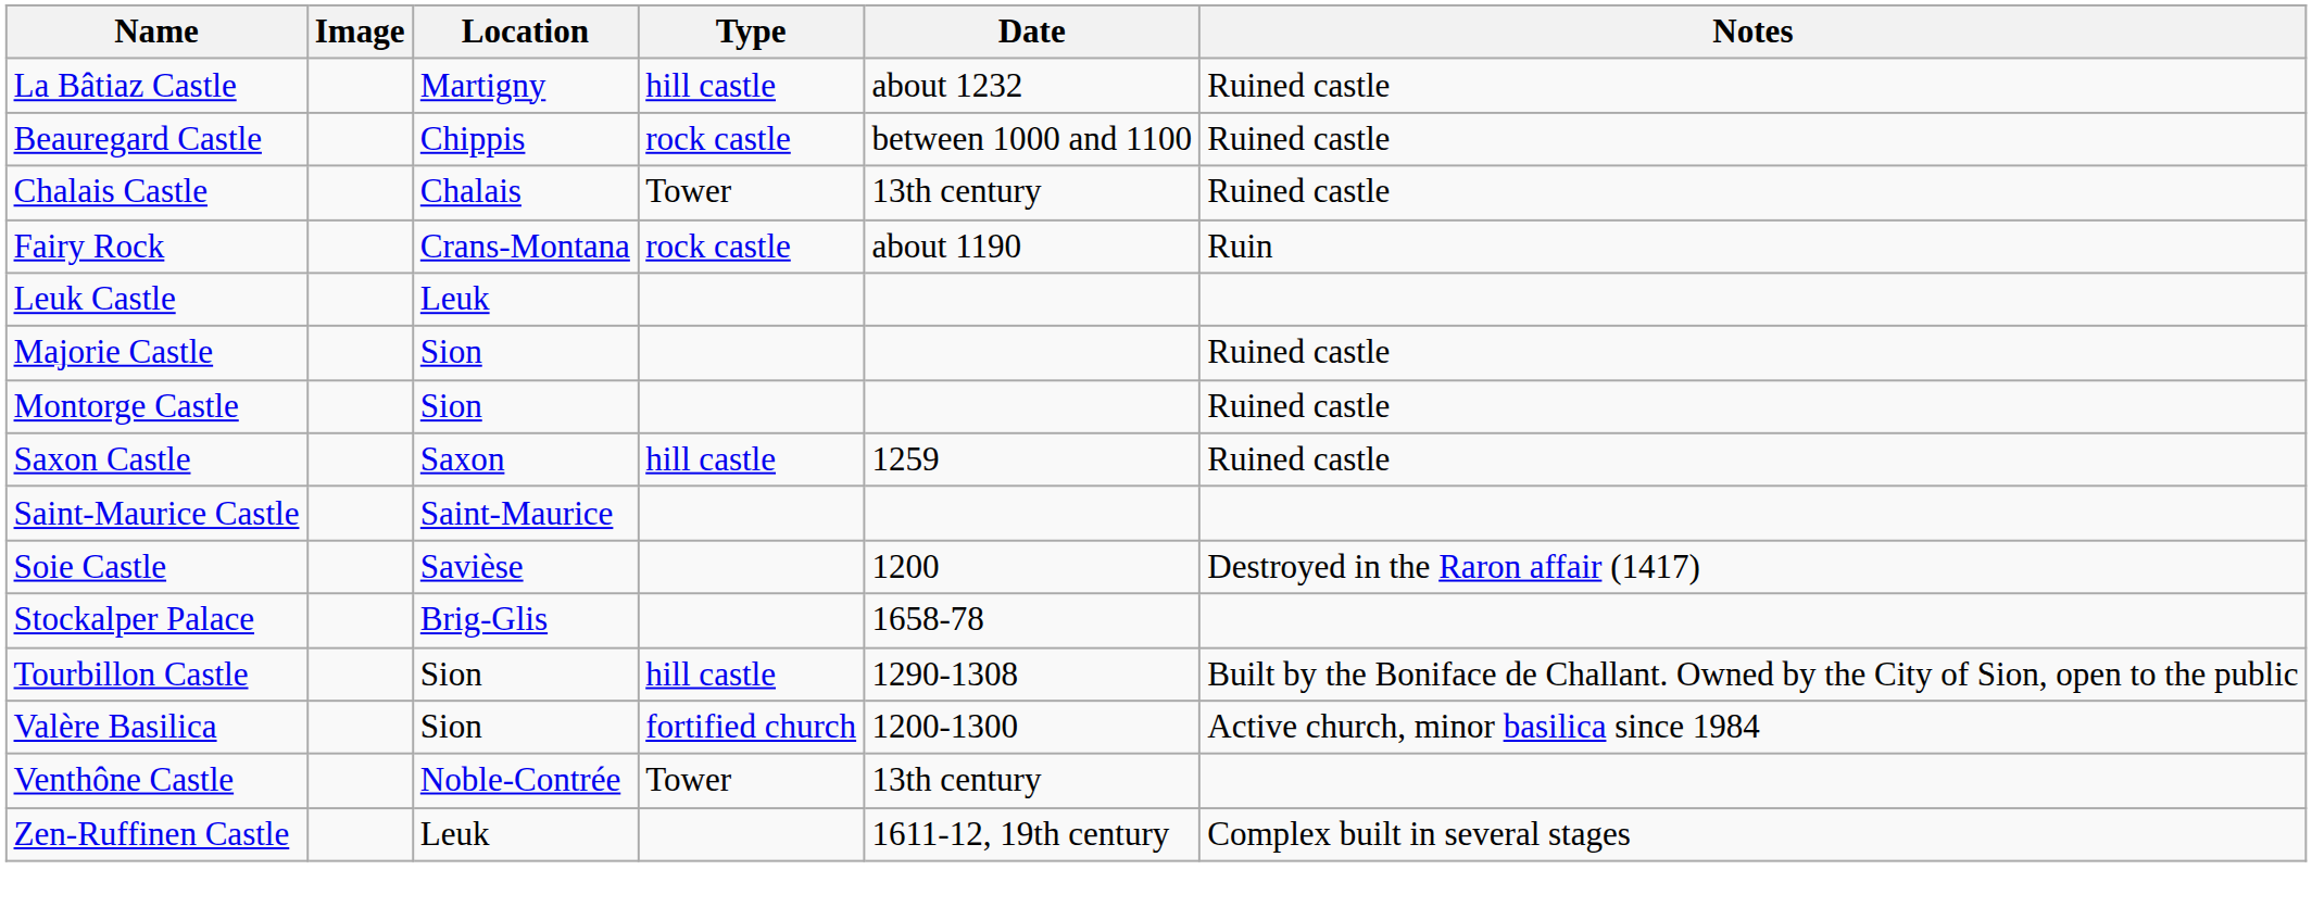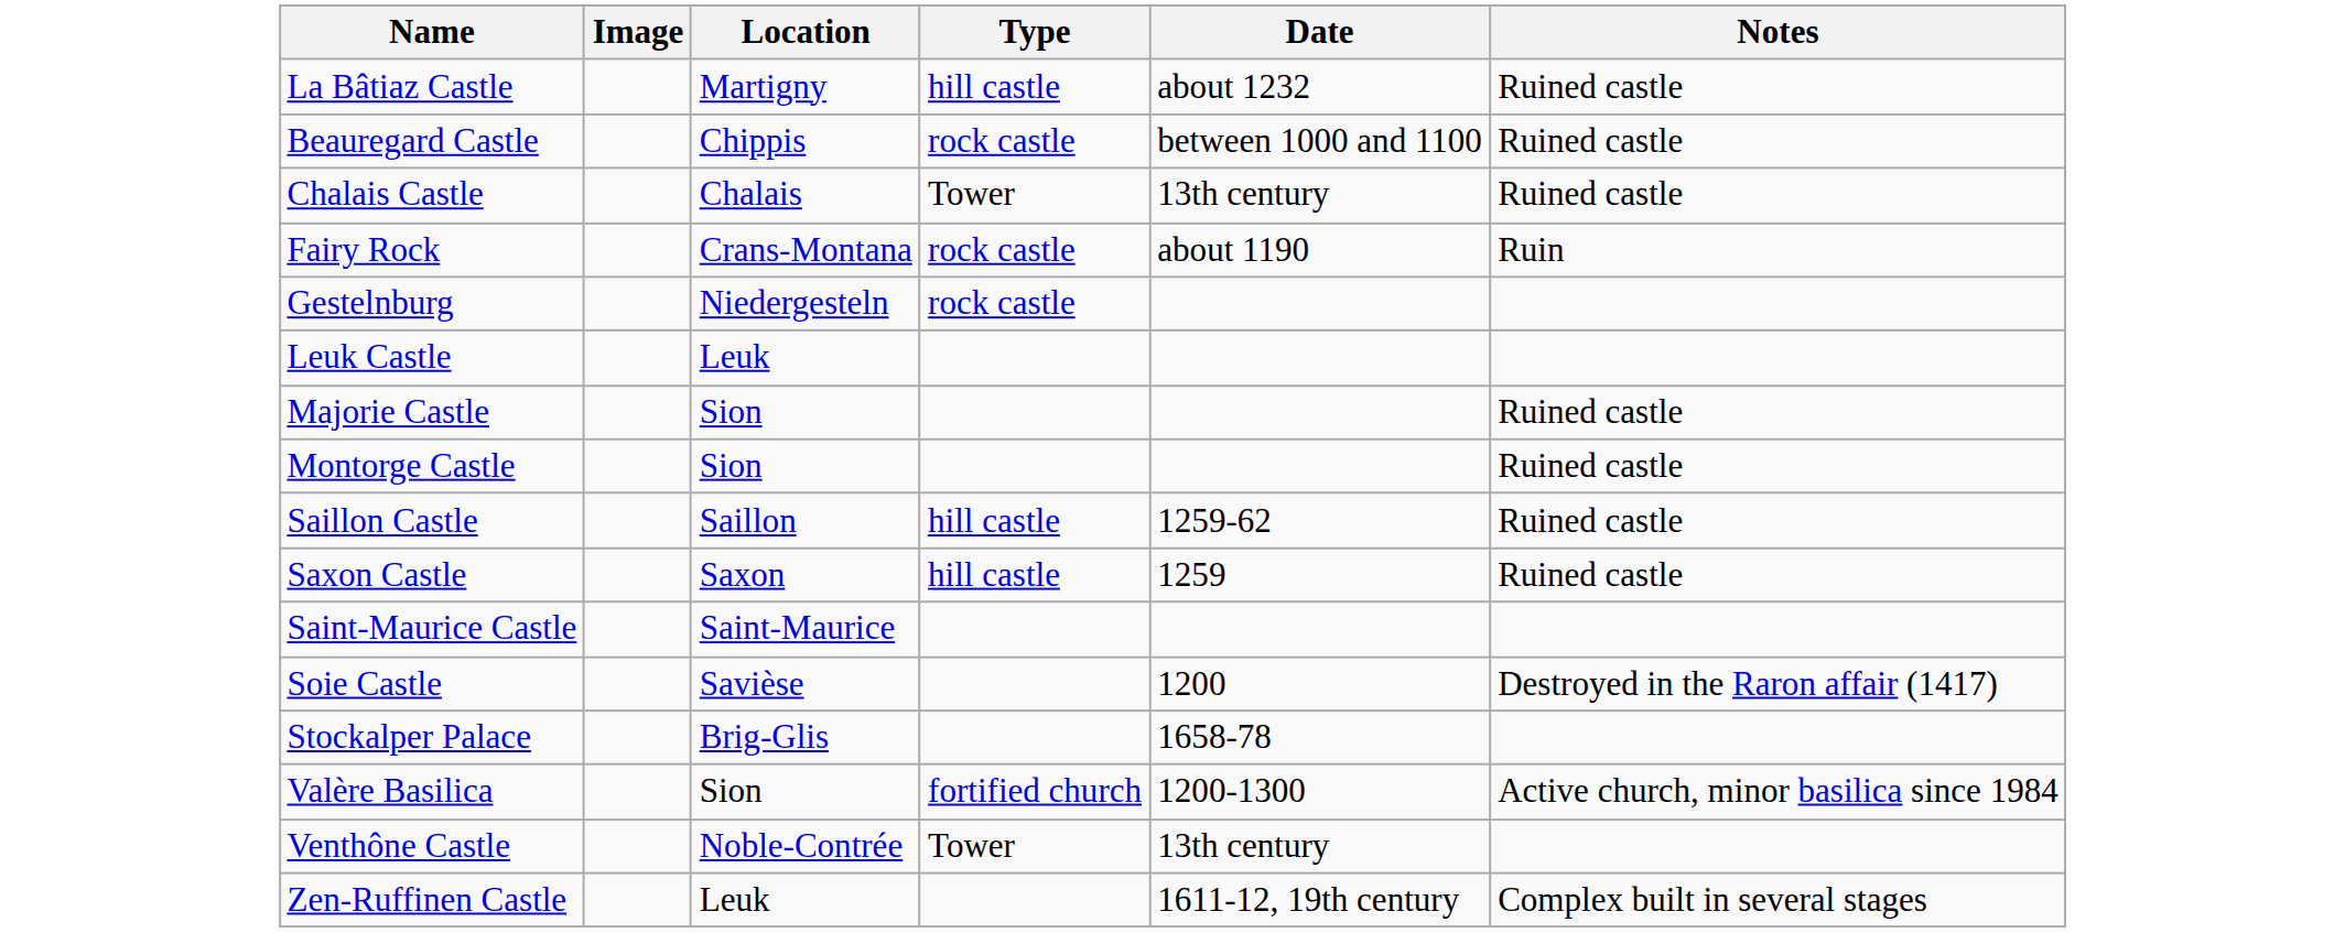+ row: Gestelnburg | Niedergesteln | rock castle
+ row: Saillon Castle | Saillon | hill castle | 1259-62 | Ruined castle
- row: Tourbillon Castle | Sion | hill castle | 1290-1308 | Built by the Boniface de Challant. Owned by the City of Sion, open to the public
